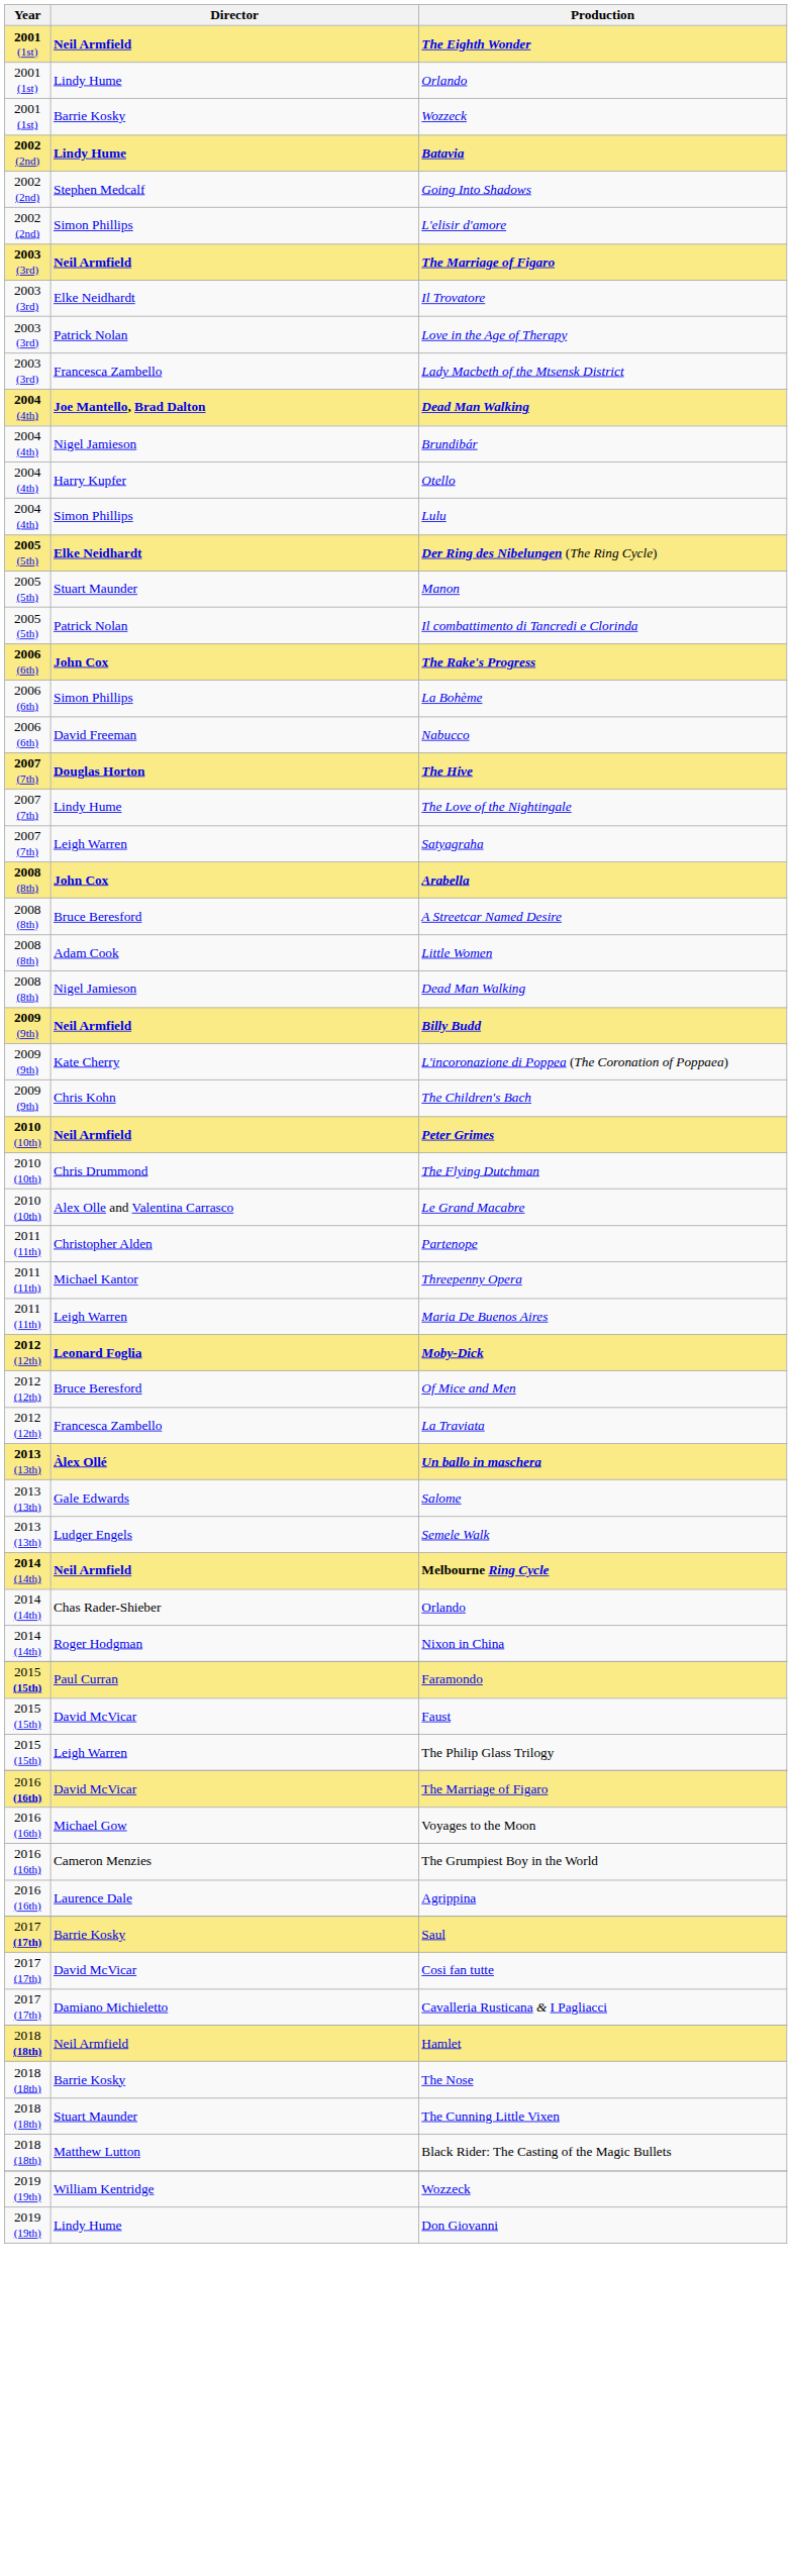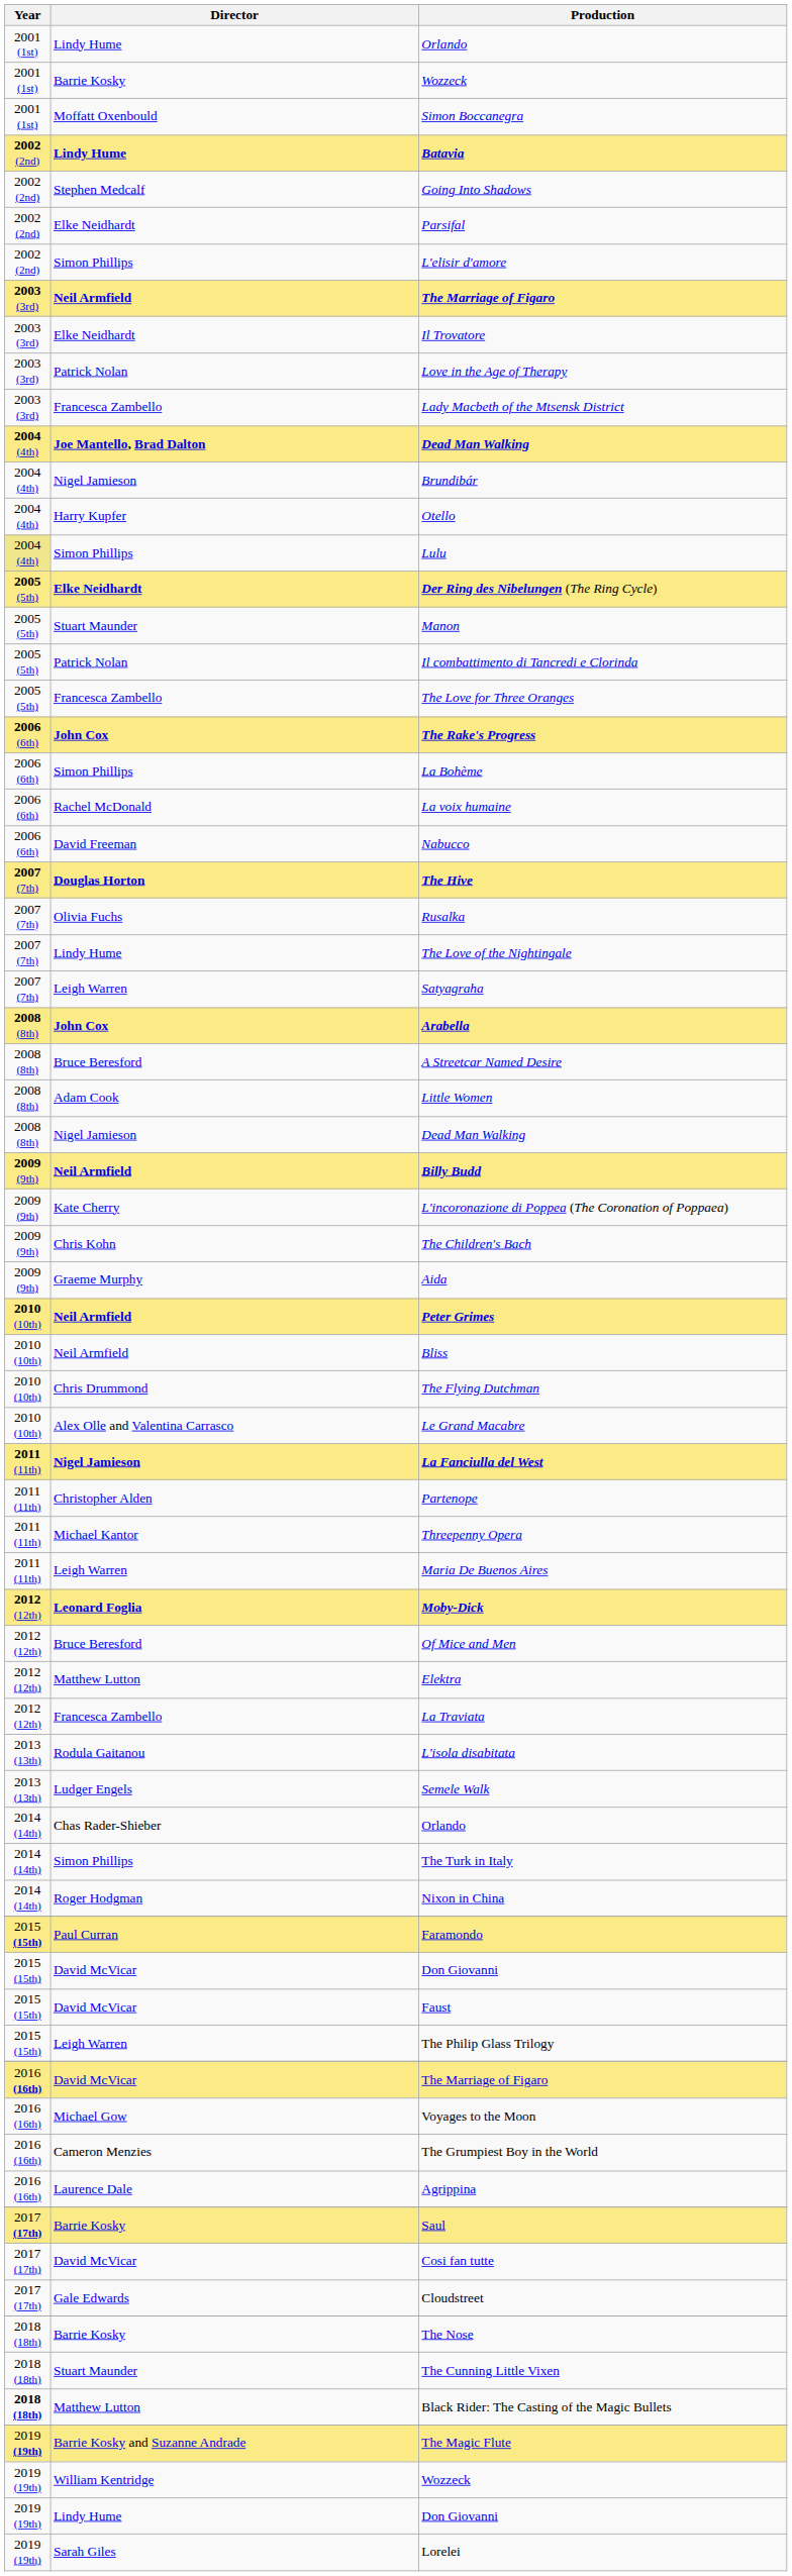- row: 2001 (1st) | Neil Armfield | The Eighth Wonder
+ row: 2001 (1st) | Moffatt Oxenbould | Simon Boccanegra
+ row: 2002 (2nd) | Elke Neidhardt | Parsifal
Lulu | Year: no background -> khaki background
+ row: 2005 (5th) | Francesca Zambello | The Love for Three Oranges
+ row: 2006 (6th) | Rachel McDonald | La voix humaine
+ row: 2007 (7th) | Olivia Fuchs | Rusalka
+ row: 2009 (9th) | Graeme Murphy | Aida
+ row: 2010 (10th) | Neil Armfield | Bliss
+ row: 2011 (11th) | Nigel Jamieson | La Fanciulla del West
+ row: 2012 (12th) | Matthew Lutton | Elektra
- row: 2013 (13th) | Àlex Ollé | Un ballo in maschera
+ row: 2013 (13th) | Rodula Gaitanou | L'isola disabitata
- row: 2013 (13th) | Gale Edwards | Salome
- row: 2014 (14th) | Neil Armfield | Melbourne Ring Cycle
+ row: 2014 (14th) | Simon Phillips | The Turk in Italy
+ row: 2015 (15th) | David McVicar | Don Giovanni
- row: 2017 (17th) | Damiano Michieletto | Cavalleria Rusticana & I Pagliacci
+ row: 2017 (17th) | Gale Edwards | Cloudstreet
- row: 2018 (18th) | Neil Armfield | Hamlet
Black Rider: The Casting of the Magic Bullets | Year: normal -> bold
+ row: 2019 (19th) | Barrie Kosky and Suzanne Andrade | The Magic Flute
+ row: 2019 (19th) | Sarah Giles | Lorelei
